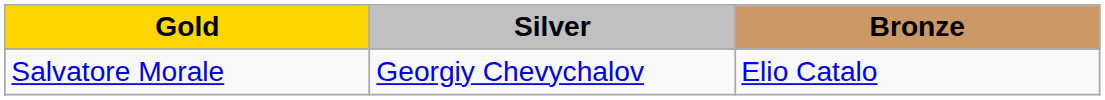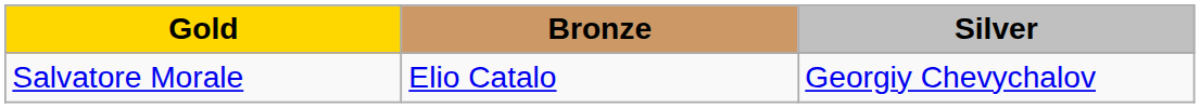columns swapped: Silver <-> Bronze
